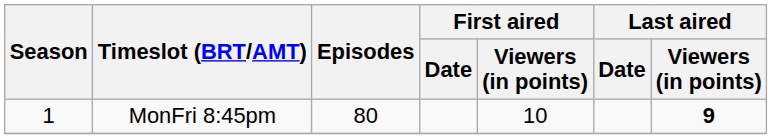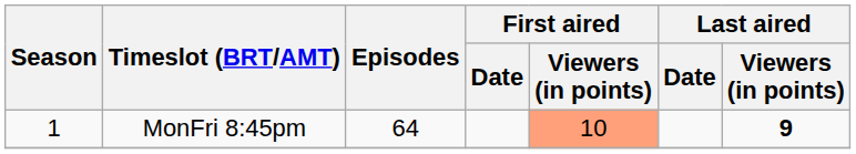MonFri 8:45pm | Episodes: 80 -> 64
MonFri 8:45pm | First aired / Viewers (in points): no background -> lightsalmon background
